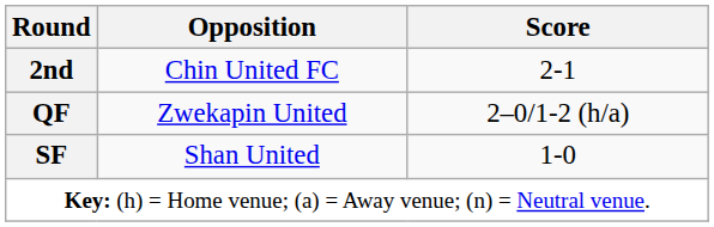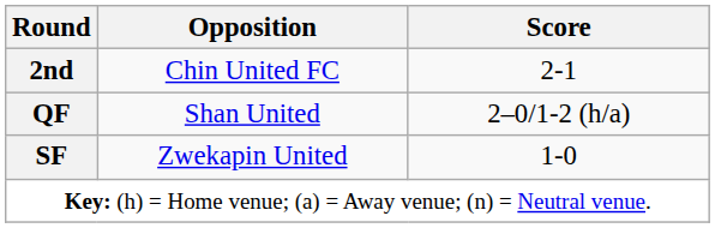QF | Opposition: Zwekapin United -> Shan United
SF | Opposition: Shan United -> Zwekapin United
